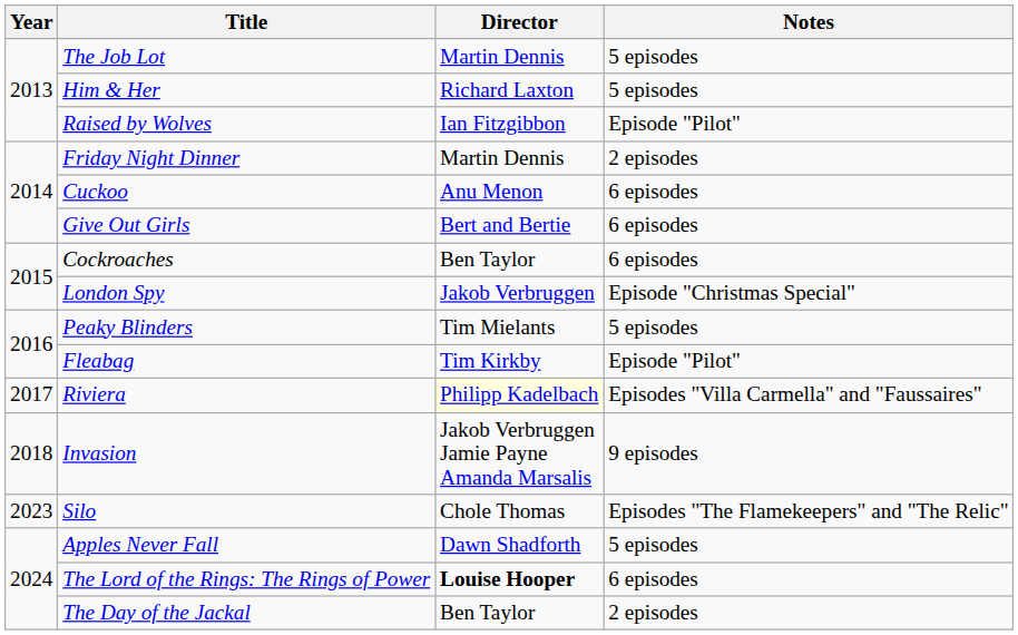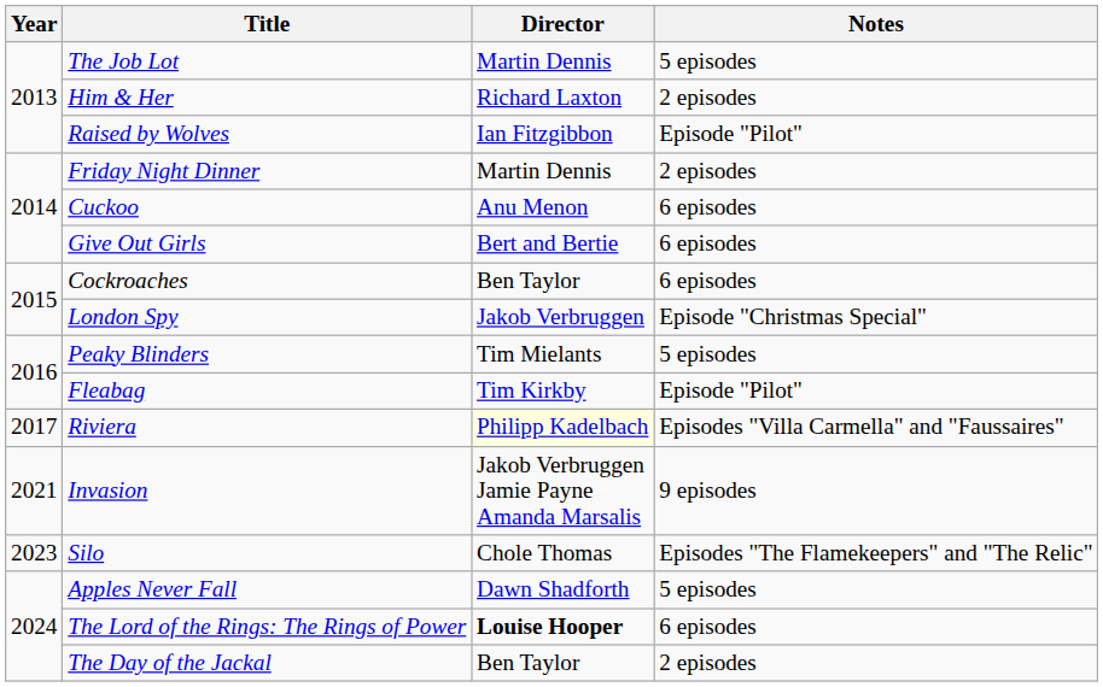Him & Her | Notes: 5 episodes -> 2 episodes
Invasion | Year: 2018 -> 2021
